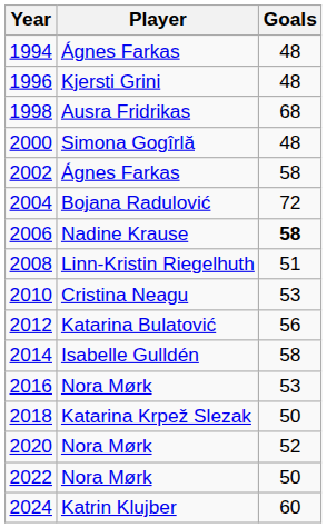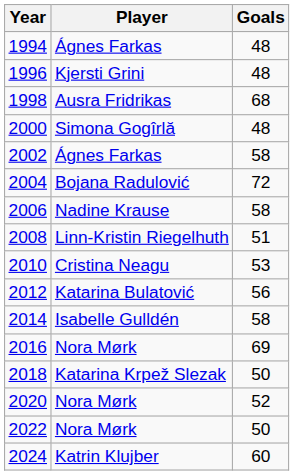2006 | Goals: bold -> normal
2016 | Goals: 53 -> 69
